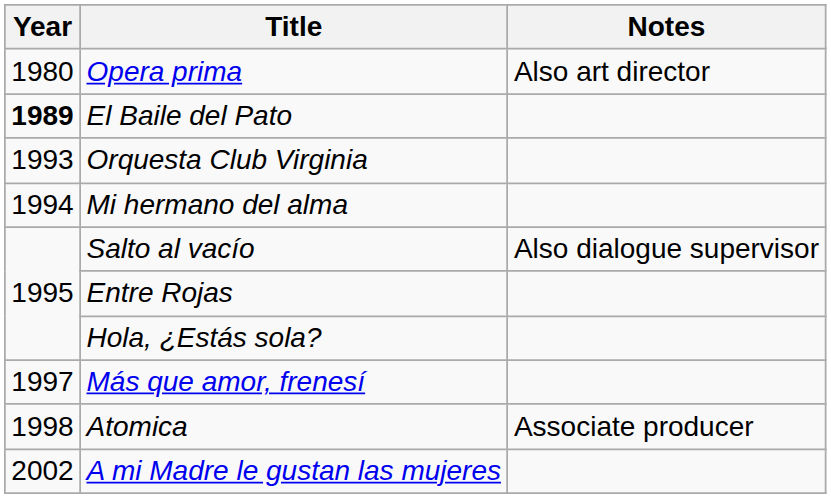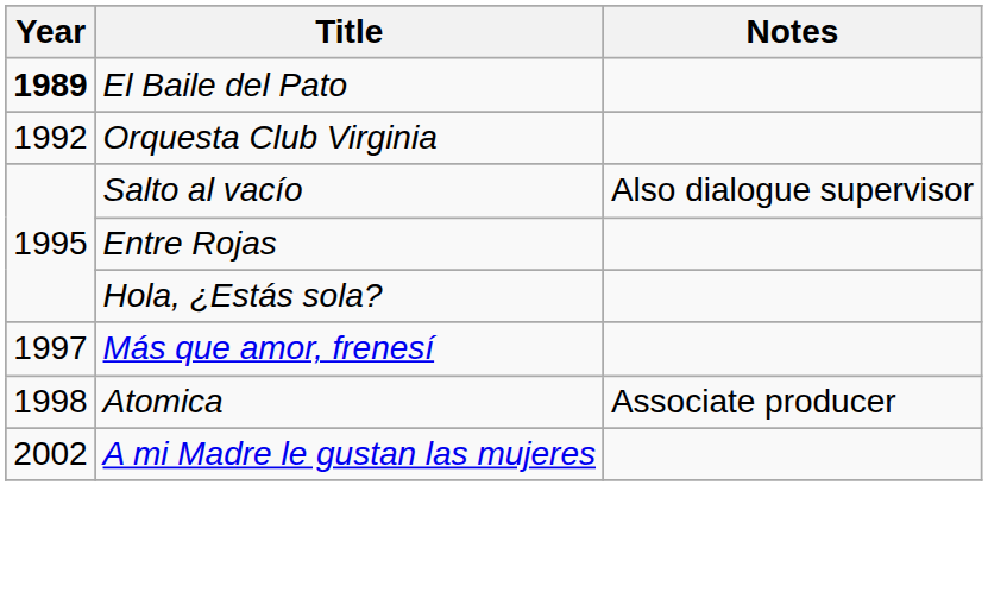- row: 1980 | Opera prima | Also art director
Orquesta Club Virginia | Year: 1993 -> 1992
- row: 1994 | Mi hermano del alma
